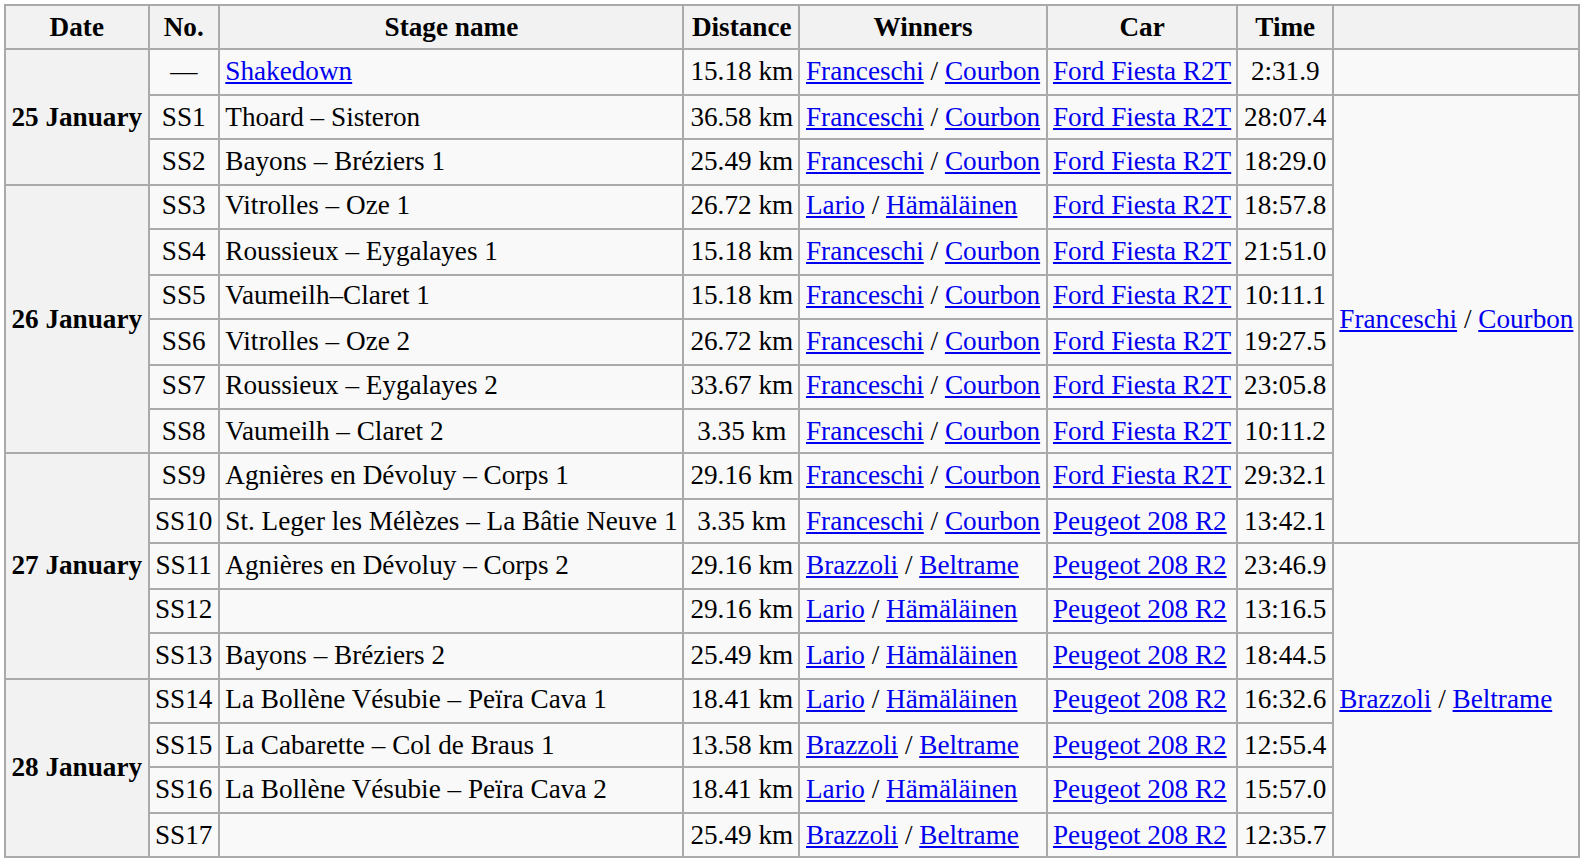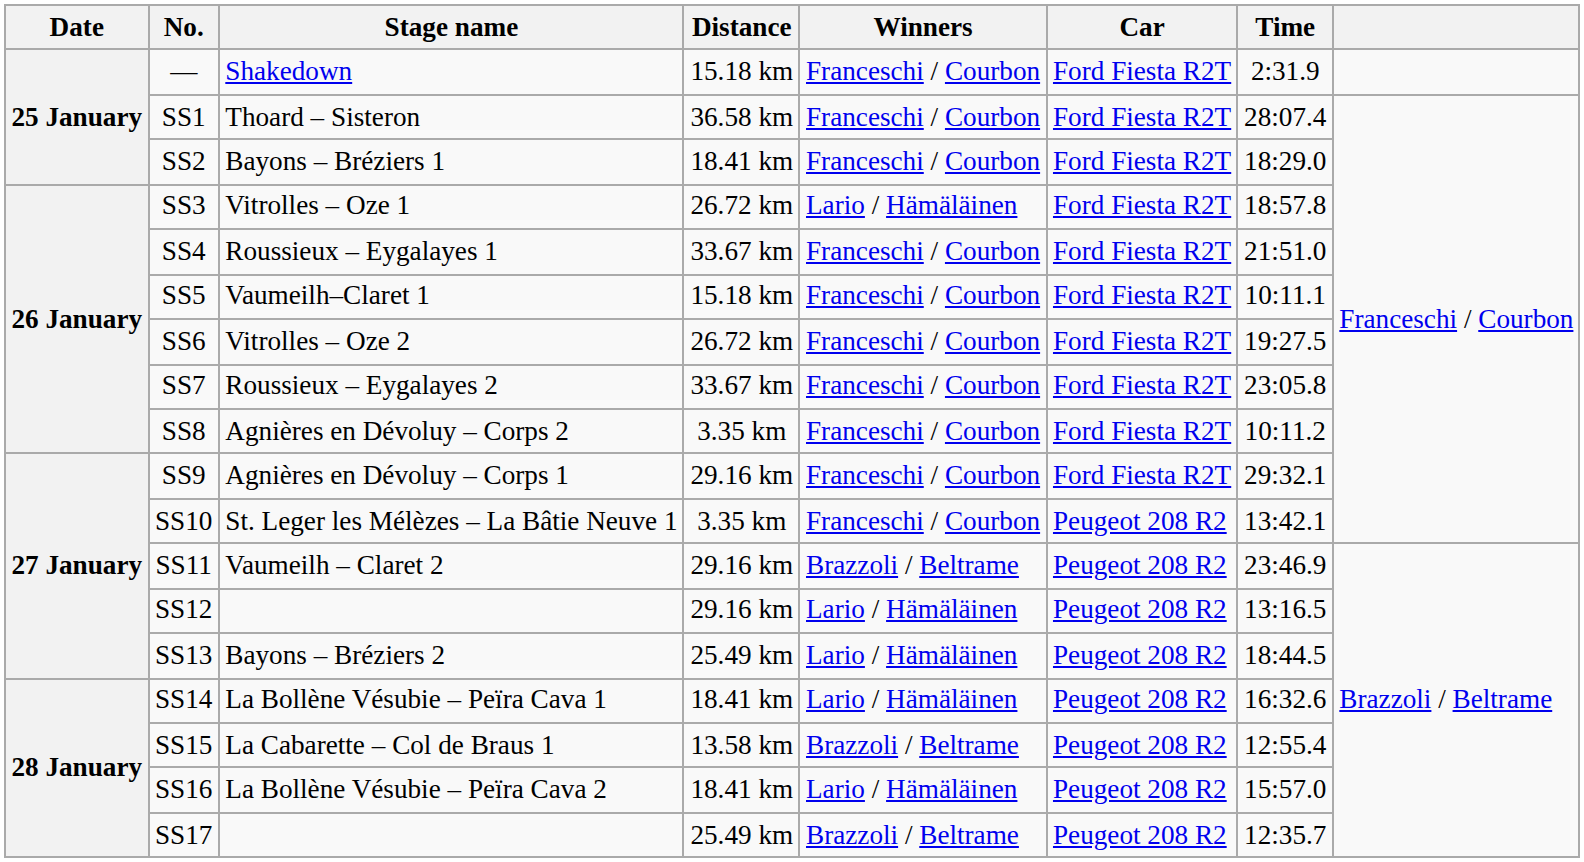SS2 | Distance: 25.49 km -> 18.41 km
SS4 | Distance: 15.18 km -> 33.67 km
SS8 | Stage name: Vaumeilh – Claret 2 -> Agnières en Dévoluy – Corps 2
SS11 | Stage name: Agnières en Dévoluy – Corps 2 -> Vaumeilh – Claret 2
